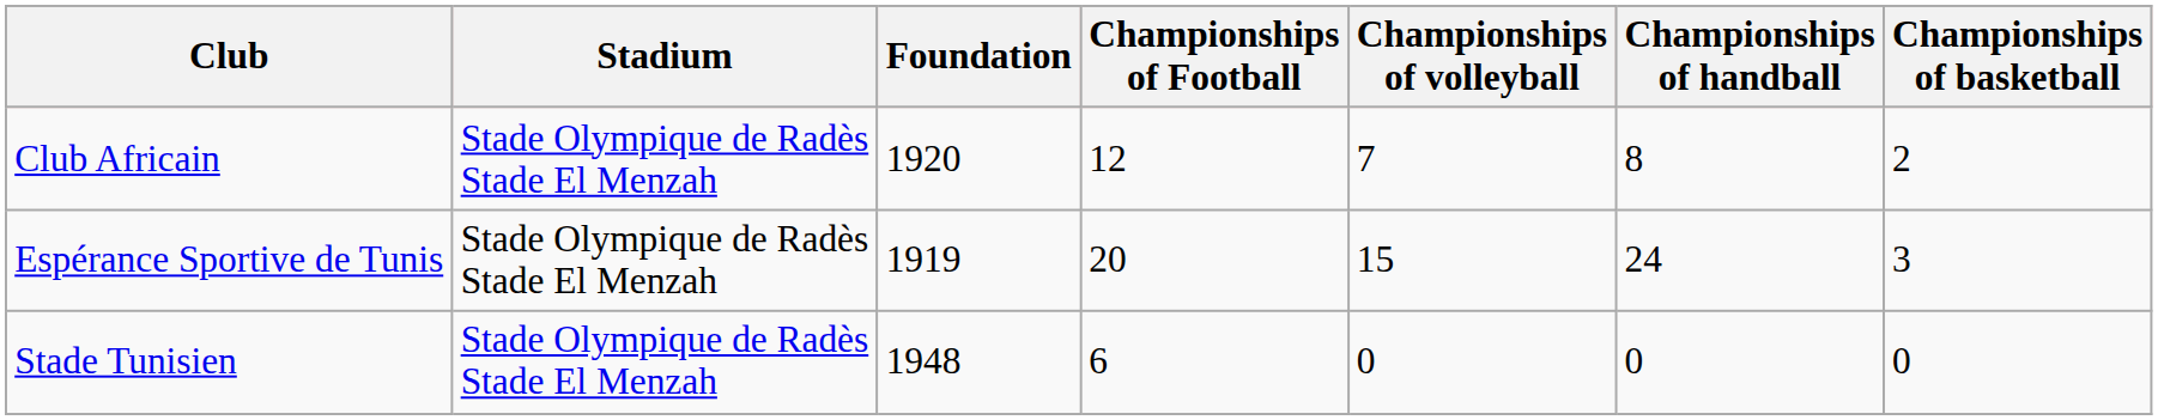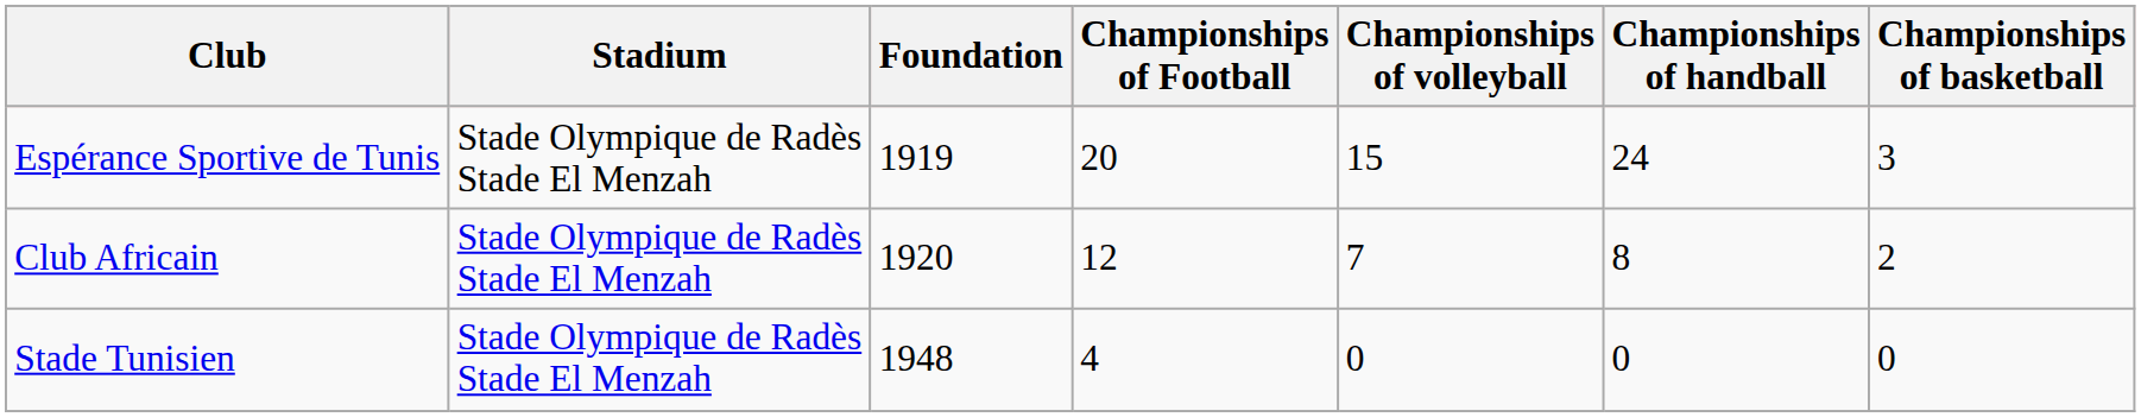rows swapped: Club Africain <-> Espérance Sportive de Tunis
Stade Tunisien | Championships of Football: 6 -> 4
